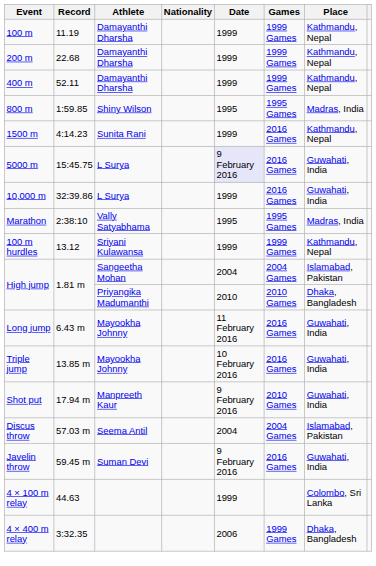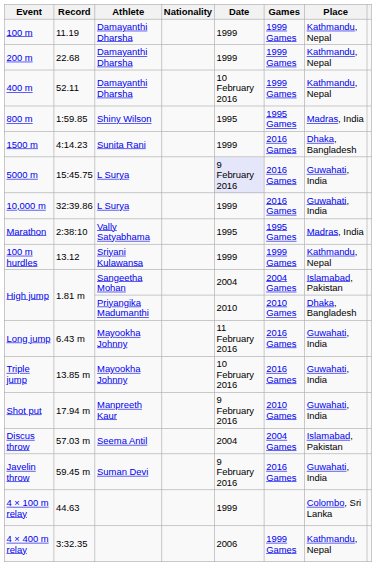400 m | Date: 1999 -> 10 February 2016
1500 m | Place: Kathmandu, Nepal -> Dhaka, Bangladesh
4 × 400 m relay | Place: Dhaka, Bangladesh -> Kathmandu, Nepal
